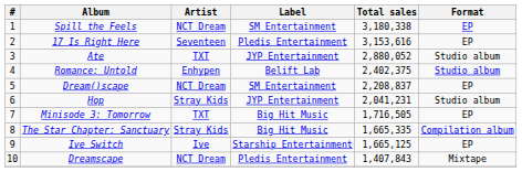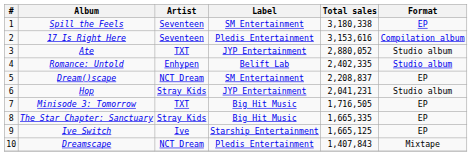Spill the Feels | Artist: NCT Dream -> Seventeen
17 Is Right Here | Format: EP -> Compilation album
Romance: Untold | Total sales: 2,402,375 -> 2,402,335
The Star Chapter: Sanctuary | Format: Compilation album -> EP
